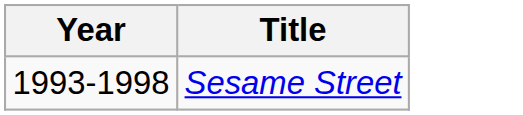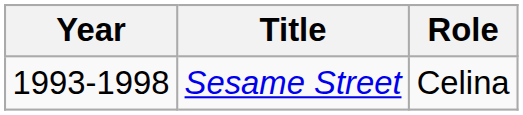+ column: Role | Celina
